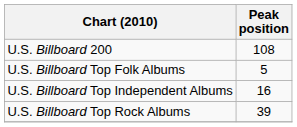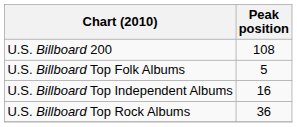U.S. Billboard Top Rock Albums | Peak position: 39 -> 36
